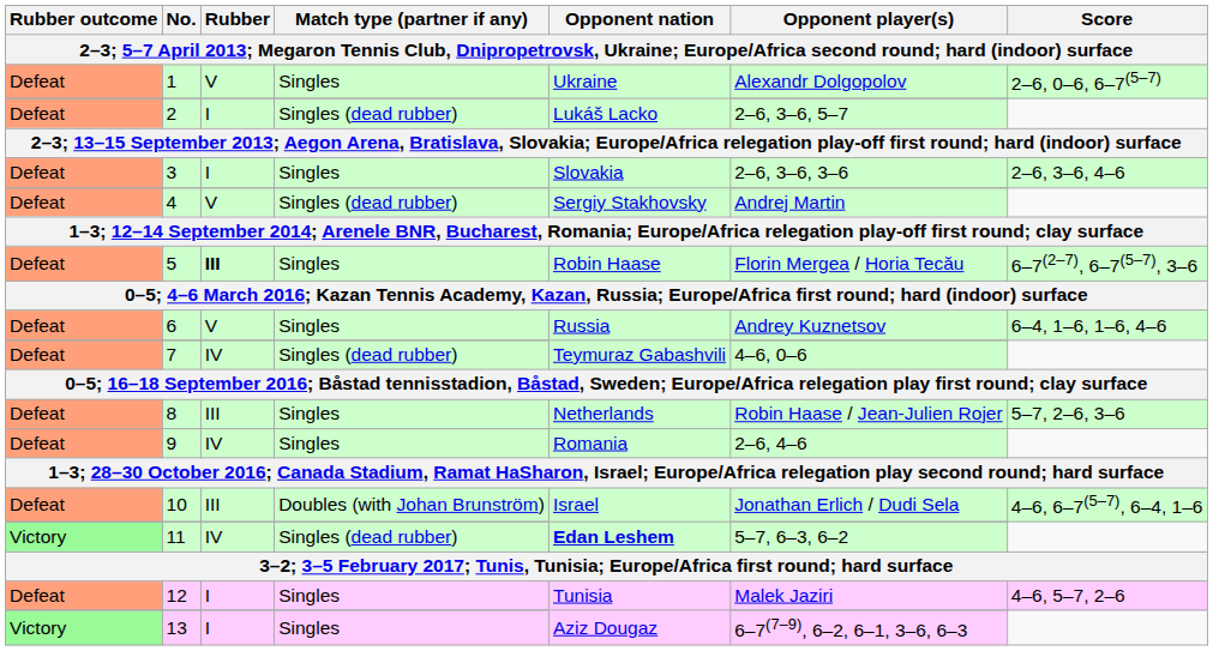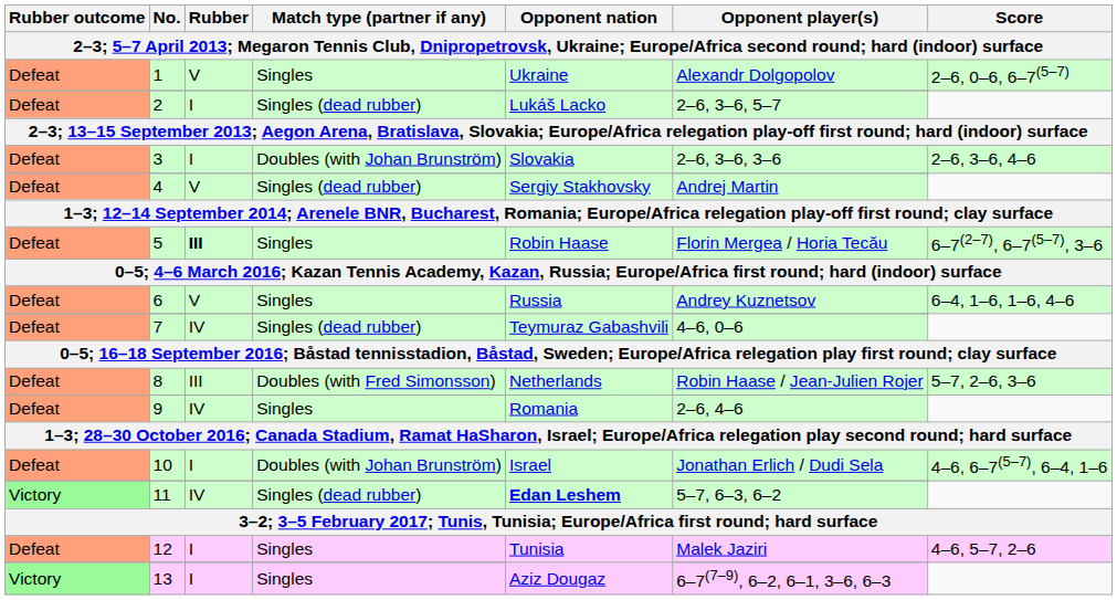3 | Match type (partner if any): Singles -> Doubles (with Johan Brunström)
8 | Match type (partner if any): Singles -> Doubles (with Fred Simonsson)
10 | Rubber: III -> I
